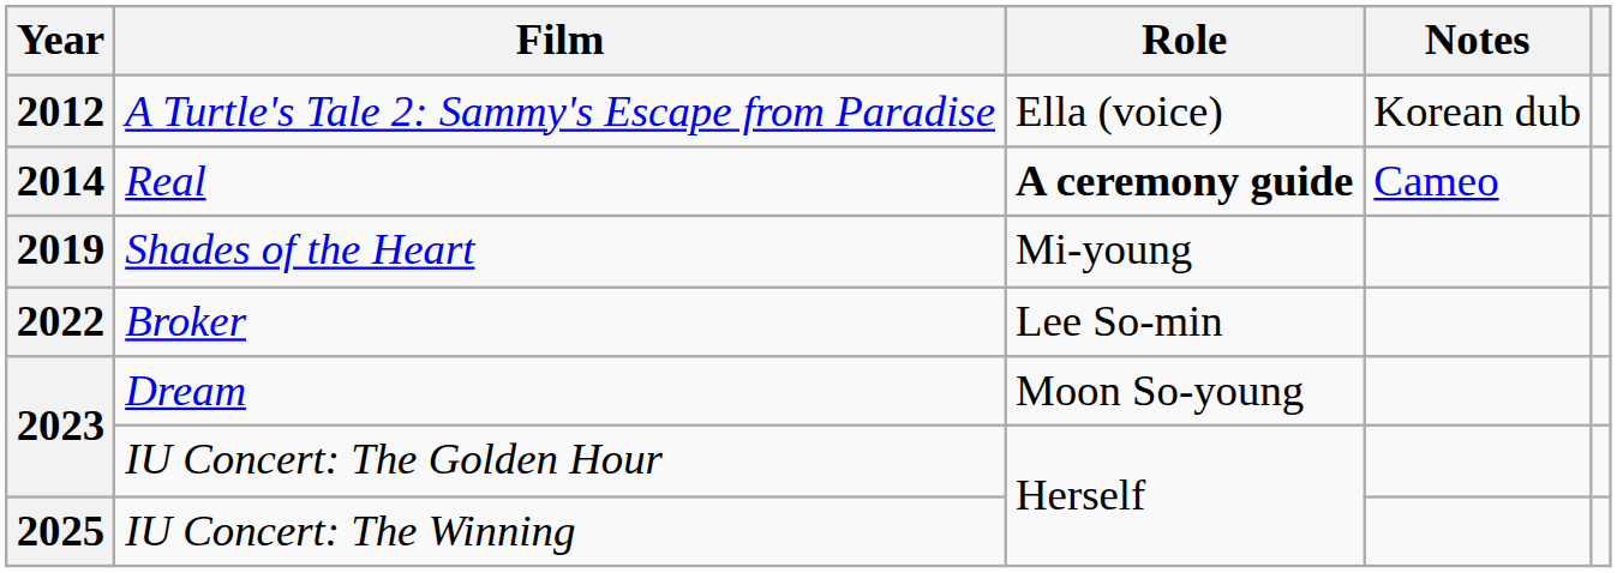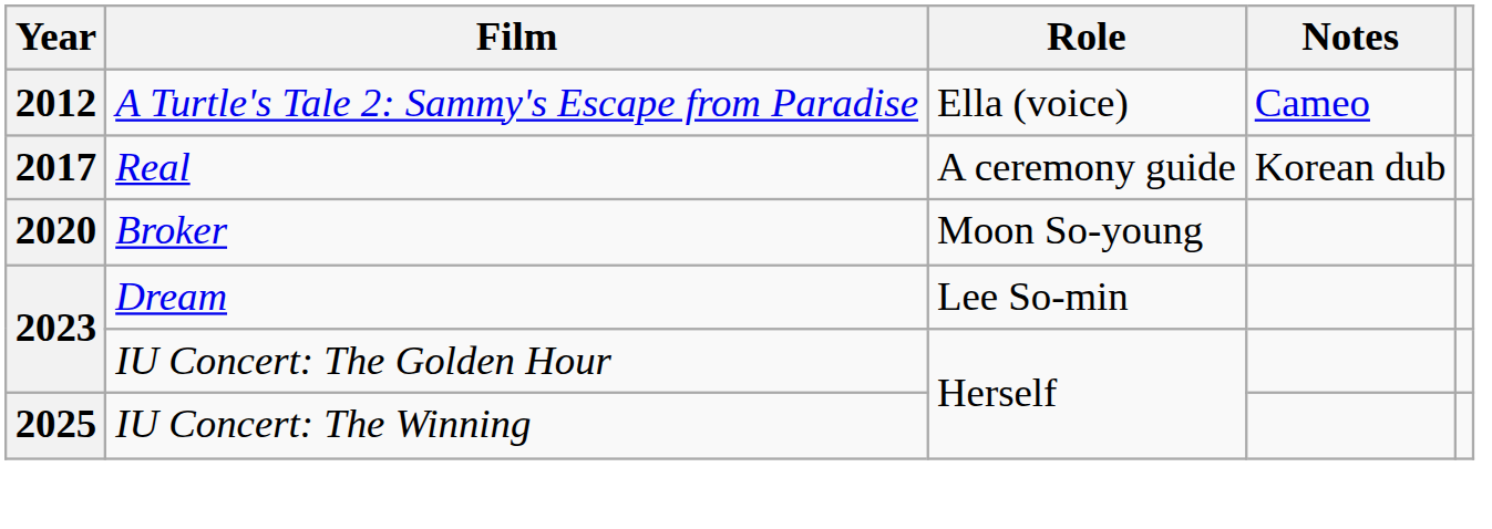A Turtle's Tale 2: Sammy's Escape from Paradise | Notes: Korean dub -> Cameo
Real | Year: 2014 -> 2017
Real | Role: bold -> normal
Real | Notes: Cameo -> Korean dub
- row: 2019 | Shades of the Heart | Mi-young
Broker | Year: 2022 -> 2020
Broker | Role: Lee So-min -> Moon So-young
Dream | Role: Moon So-young -> Lee So-min
